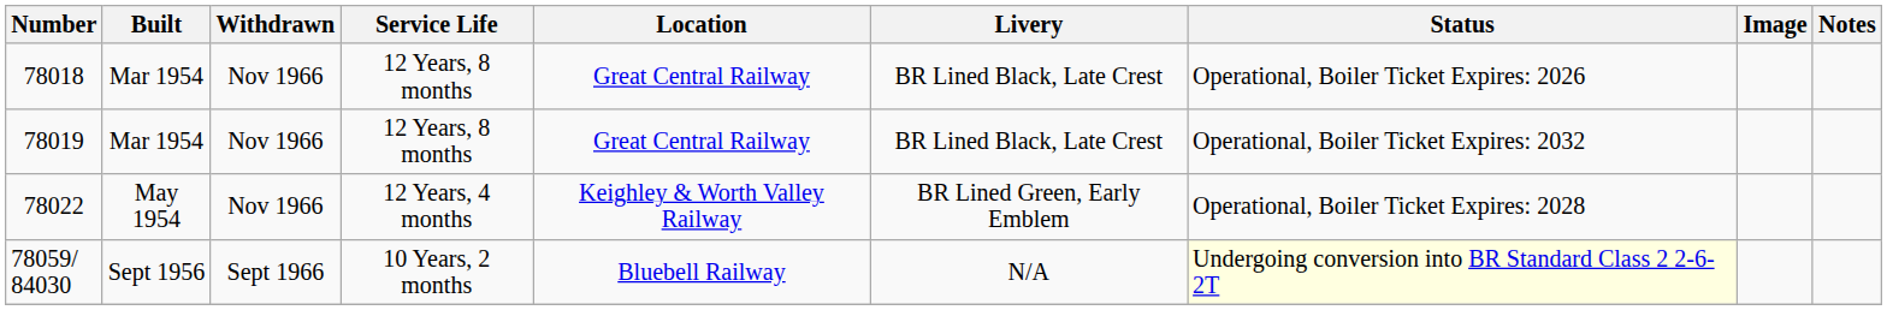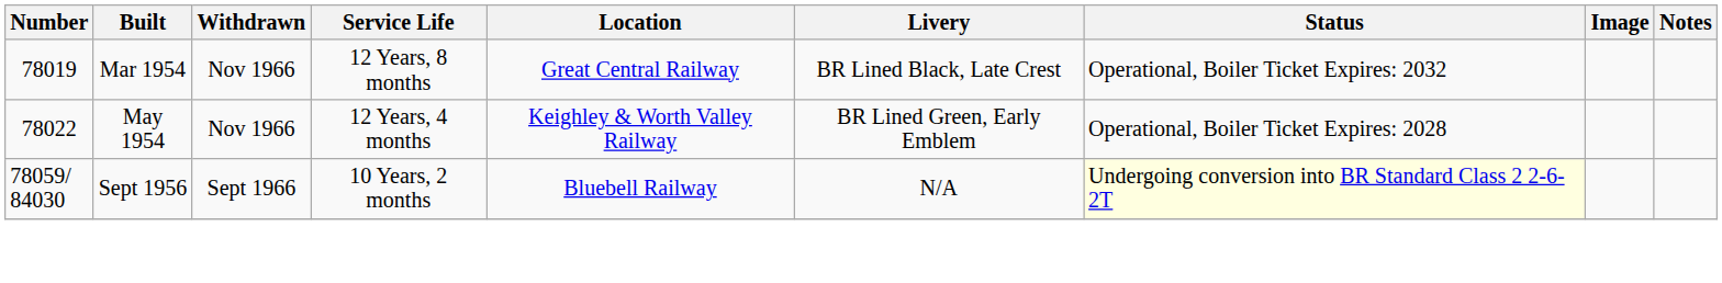- row: 78018 | Mar 1954 | Nov 1966 | 12 Years, 8 months | Great Central Railway | BR Lined Black, Late Crest | Operational, Boiler Ticket Expires: 2026
